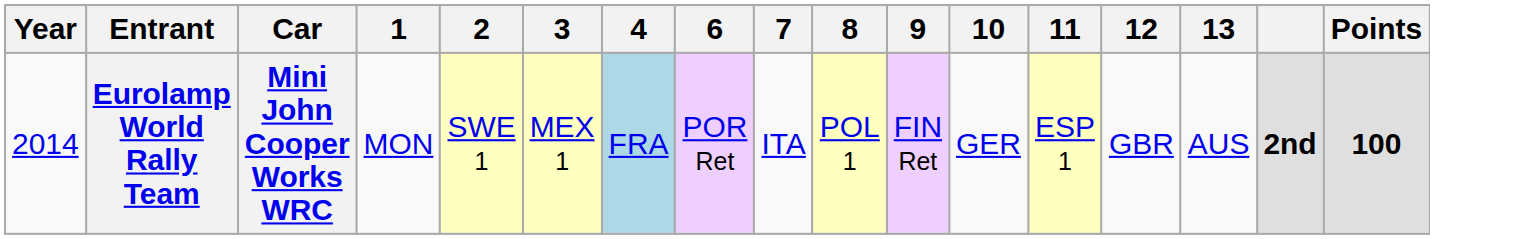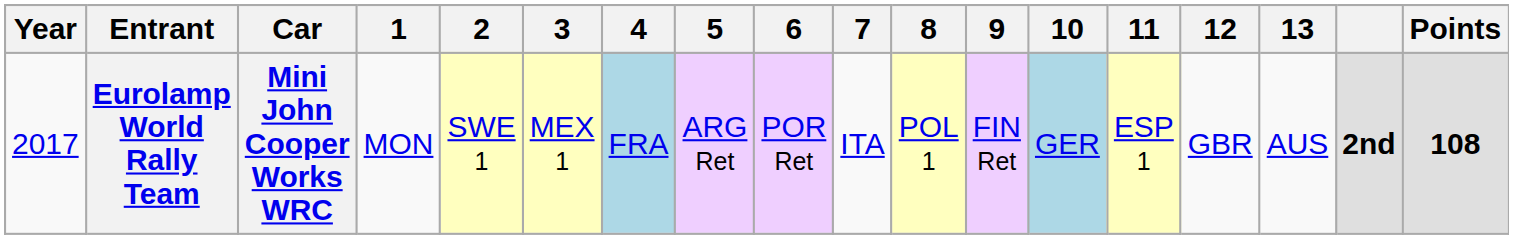+ column: 5 | ARG Ret
Eurolamp World Rally Team | Year: 2014 -> 2017
Eurolamp World Rally Team | 10: no background -> lightblue background
Eurolamp World Rally Team | Points: 100 -> 108
